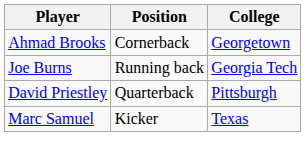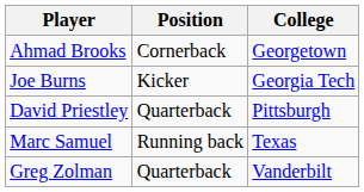Joe Burns | Position: Running back -> Kicker
Marc Samuel | Position: Kicker -> Running back
+ row: Greg Zolman | Quarterback | Vanderbilt
